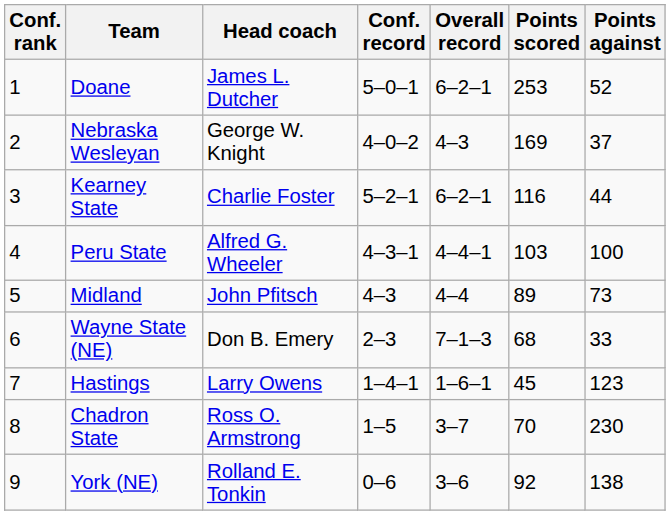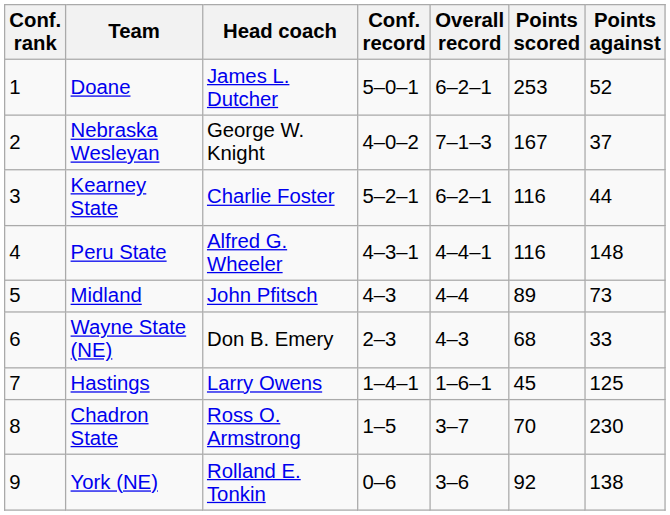Nebraska Wesleyan | Overall record: 4–3 -> 7–1–3
Nebraska Wesleyan | Points scored: 169 -> 167
Peru State | Points scored: 103 -> 116
Peru State | Points against: 100 -> 148
Wayne State (NE) | Overall record: 7–1–3 -> 4–3
Hastings | Points against: 123 -> 125
